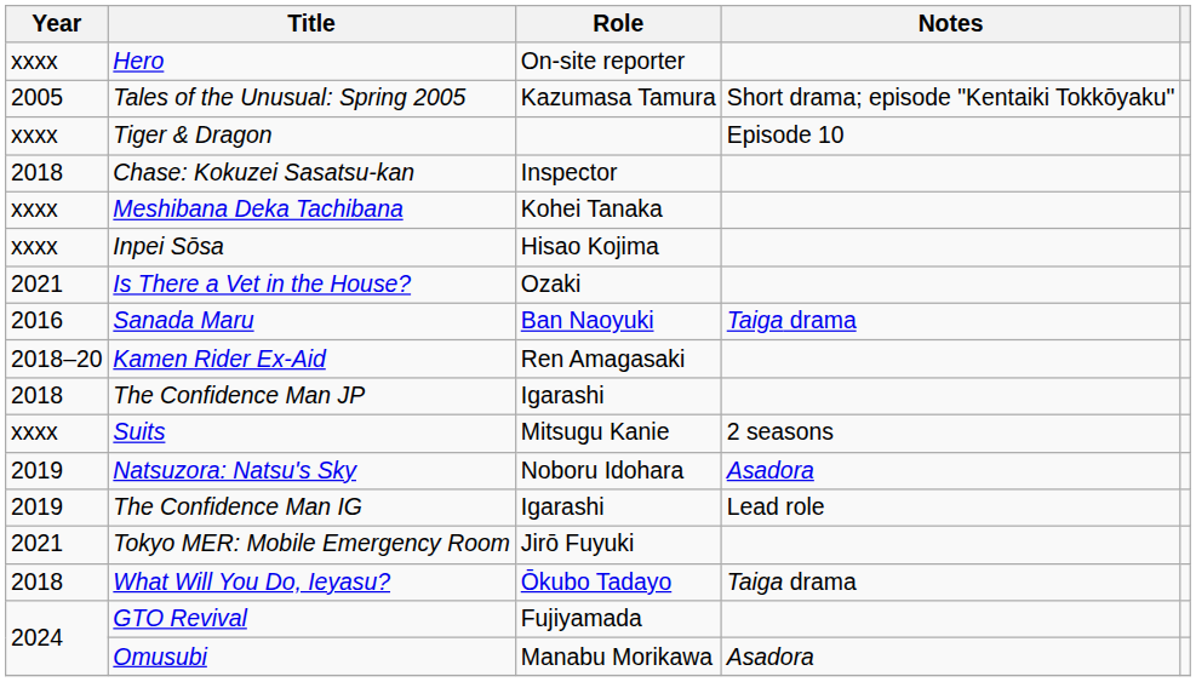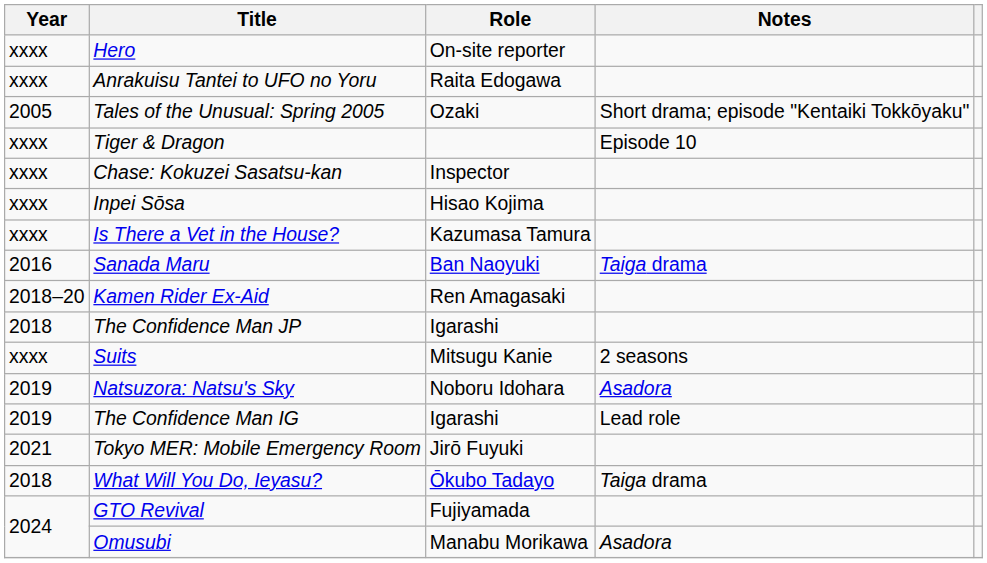+ row: xxxx | Anrakuisu Tantei to UFO no Yoru | Raita Edogawa
Tales of the Unusual: Spring 2005 | Role: Kazumasa Tamura -> Ozaki
Chase: Kokuzei Sasatsu-kan | Year: 2018 -> xxxx
- row: xxxx | Meshibana Deka Tachibana | Kohei Tanaka
Is There a Vet in the House? | Year: 2021 -> xxxx
Is There a Vet in the House? | Role: Ozaki -> Kazumasa Tamura
